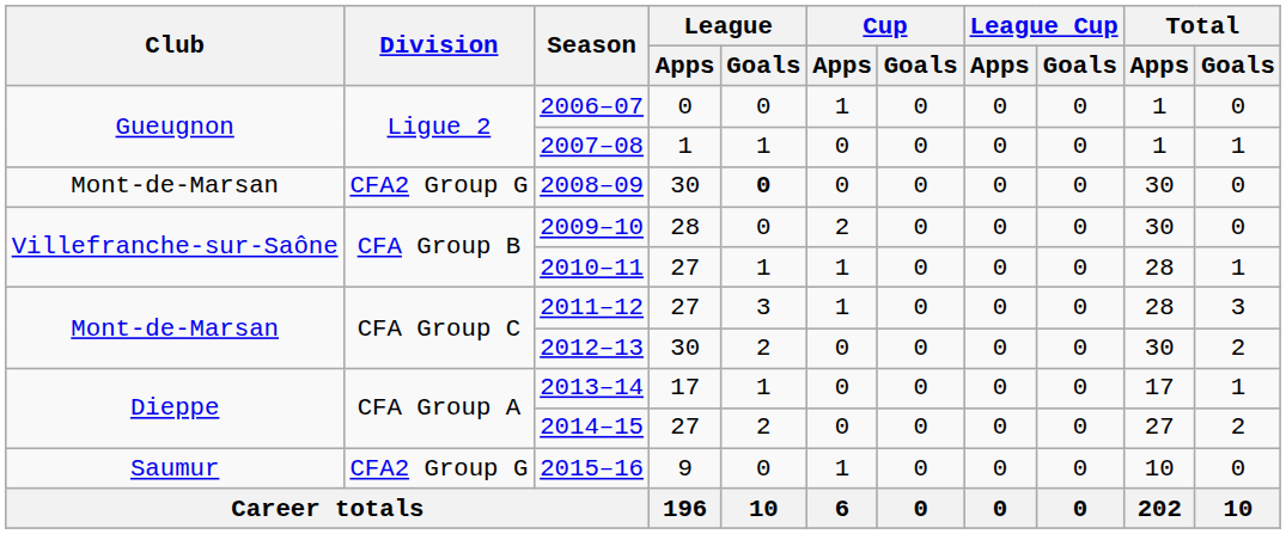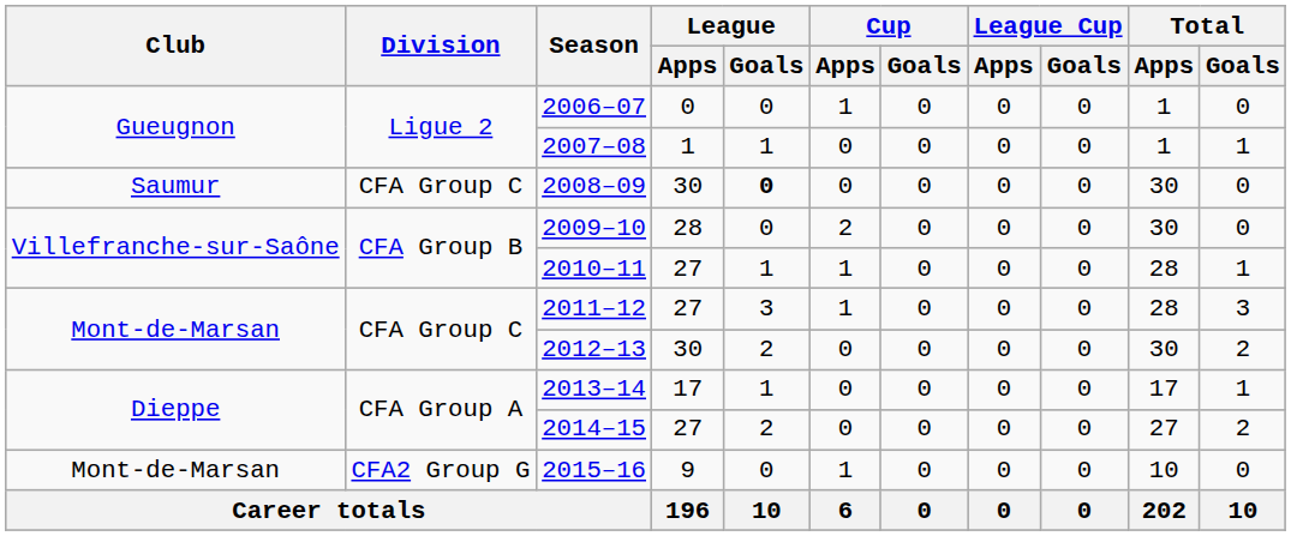2008–09 | Club: Mont-de-Marsan -> Saumur
2008–09 | Division: CFA2 Group G -> CFA Group C
2015–16 | Club: Saumur -> Mont-de-Marsan
